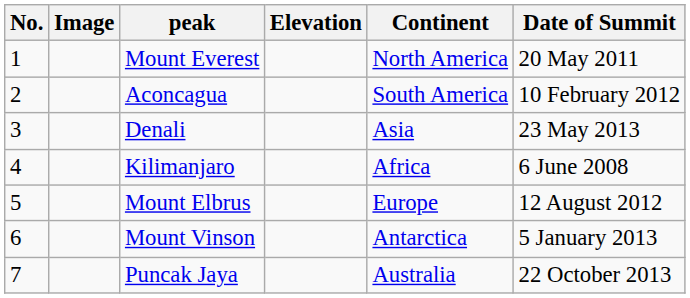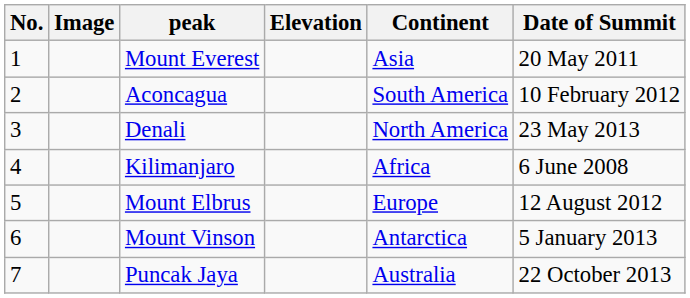Mount Everest | Continent: North America -> Asia
Denali | Continent: Asia -> North America
